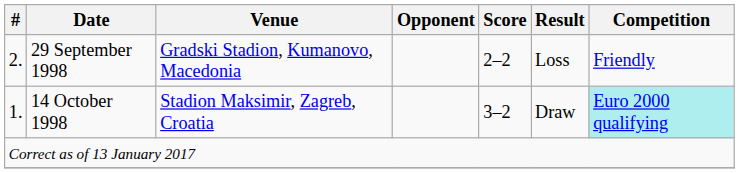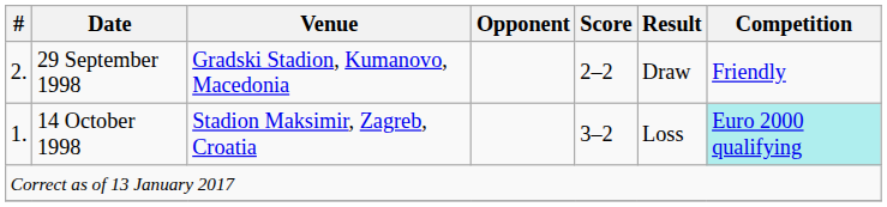29 September 1998 | Result: Loss -> Draw
14 October 1998 | Result: Draw -> Loss
